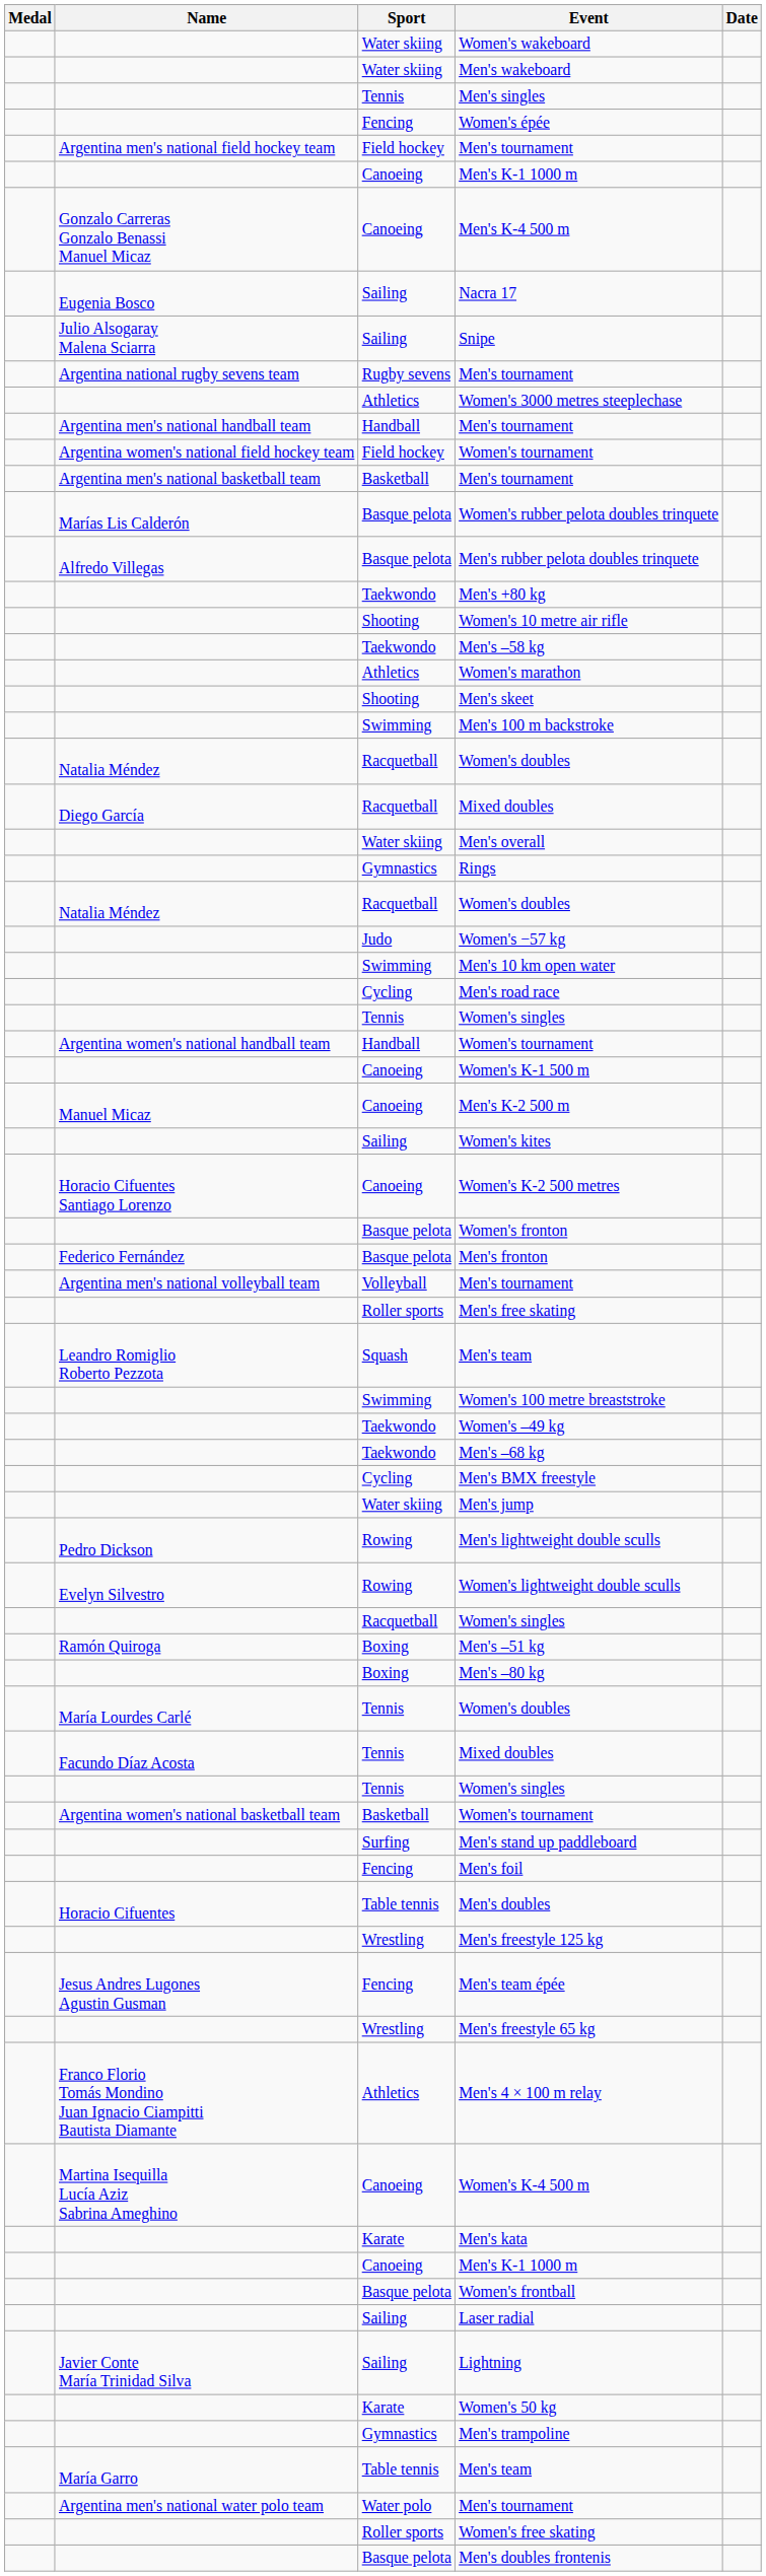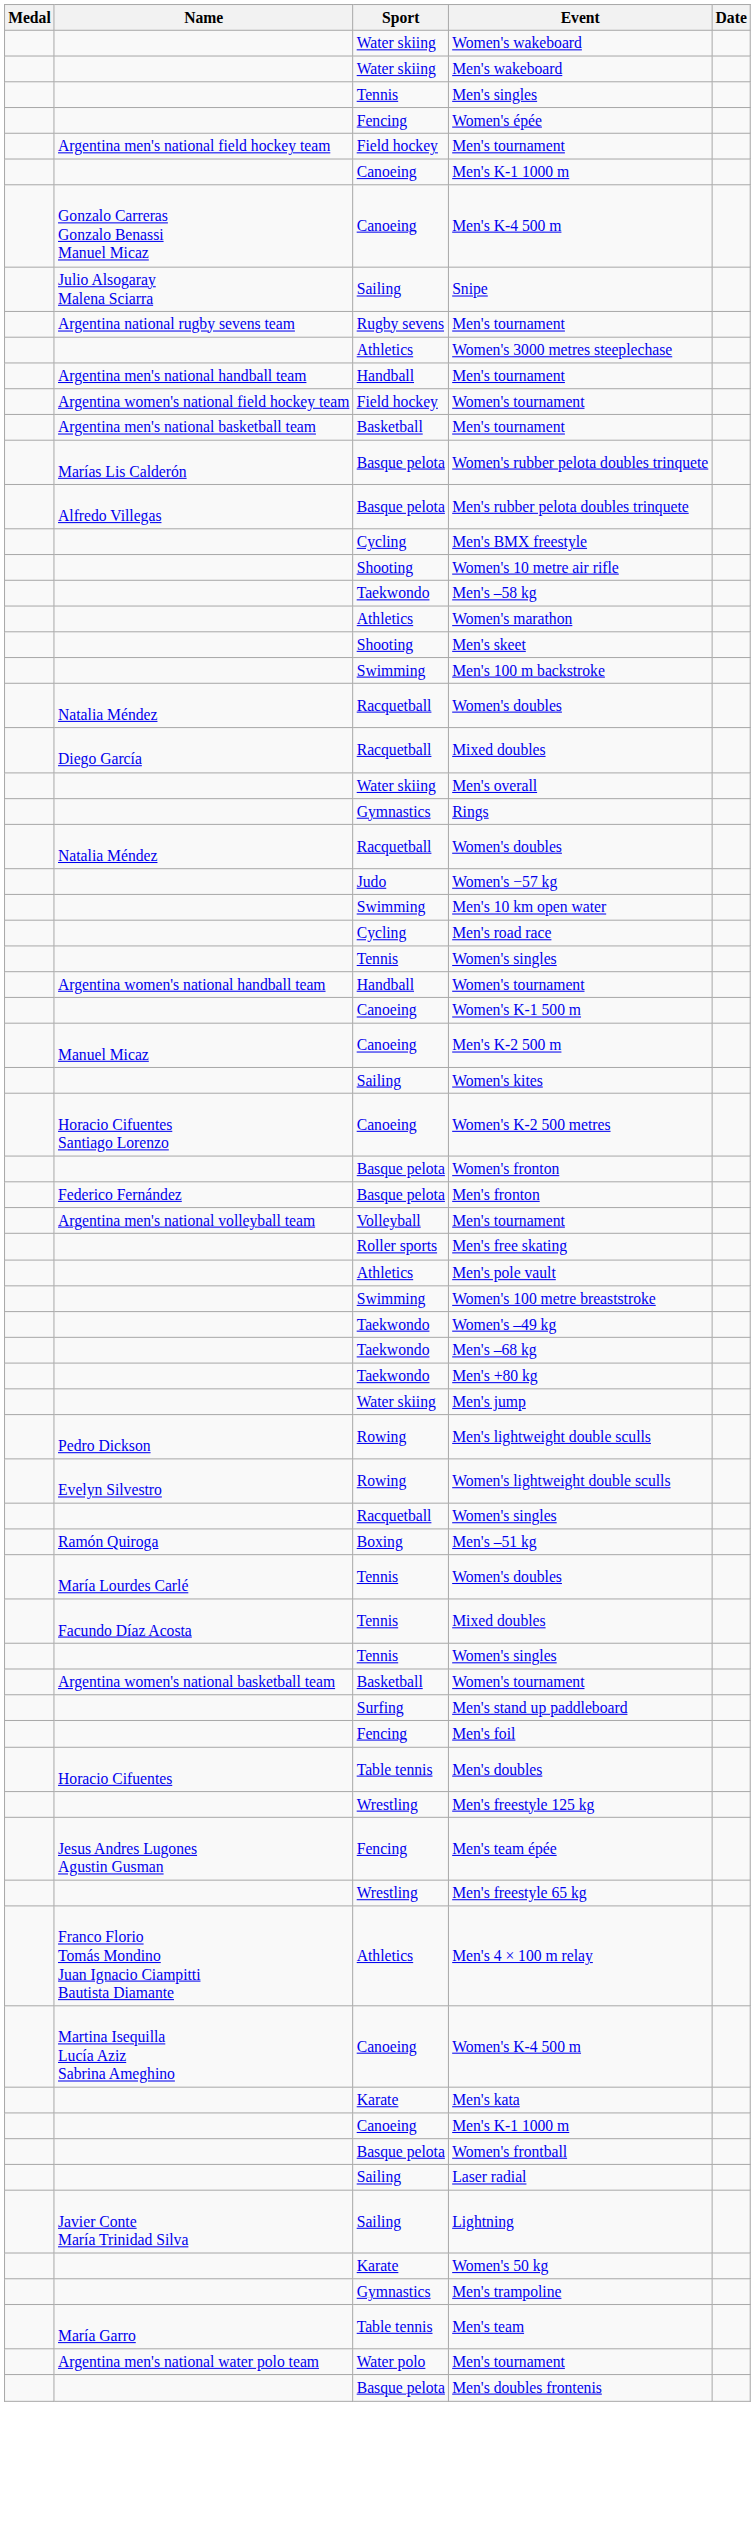- row: Eugenia Bosco | Sailing | Nacra 17
rows swapped: Men's BMX freestyle <-> Men's +80 kg
+ row: Athletics | Men's pole vault
- row: Leandro Romiglio Roberto Pezzota | Squash | Men's team
- row: Boxing | Men's –80 kg
- row: Roller sports | Women's free skating
